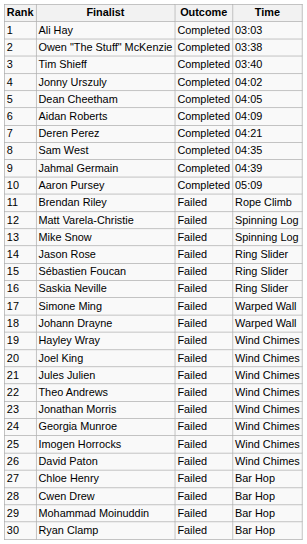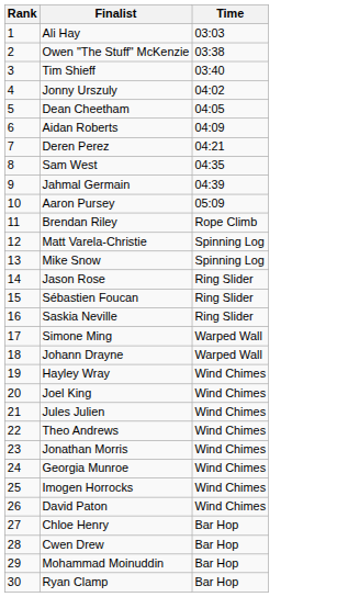- column: Outcome | Completed | Completed | Completed | Completed | Completed | Completed | Completed | Completed | Completed | Completed | Failed | Failed | Failed | Failed | Failed | Failed | Failed | Failed | Failed | Failed | Failed | Failed | Failed | Failed | Failed | Failed | Failed | Failed | Failed | Failed
